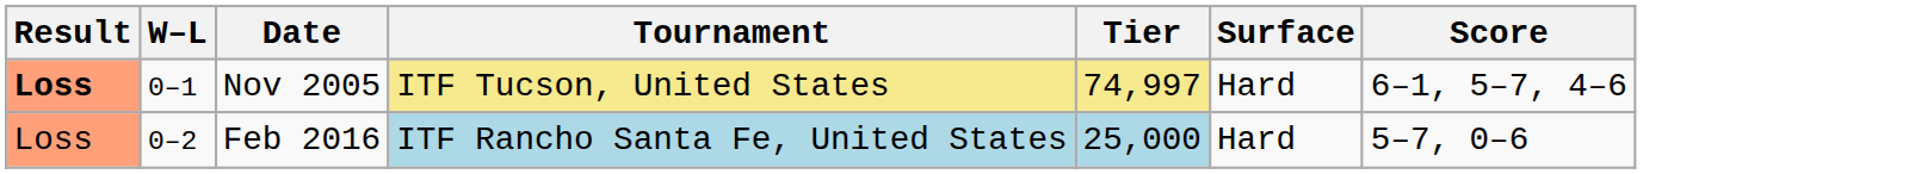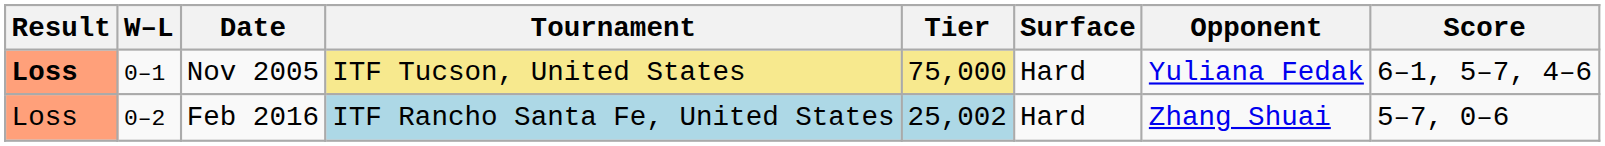+ column: Opponent | Yuliana Fedak | Zhang Shuai
Nov 2005 | Tier: 74,997 -> 75,000
Feb 2016 | Tier: 25,000 -> 25,002
